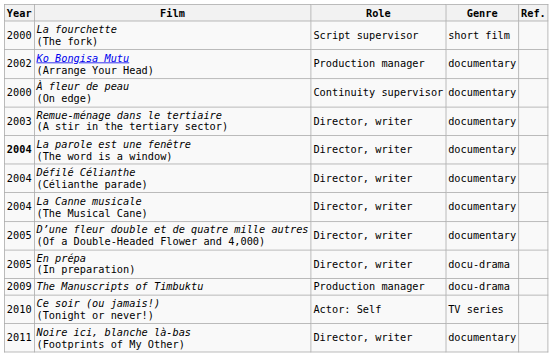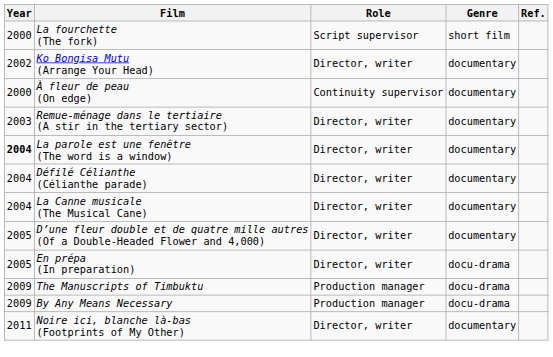Ko Bongisa Mutu (Arrange Your Head) | Role: Production manager -> Director, writer
+ row: 2009 | By Any Means Necessary | Production manager | docu-drama
- row: 2010 | Ce soir (ou jamais!) (Tonight or never!) | Actor: Self | TV series
